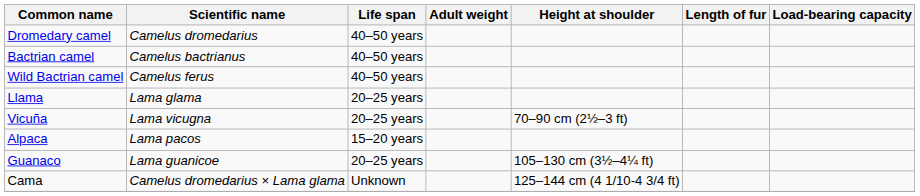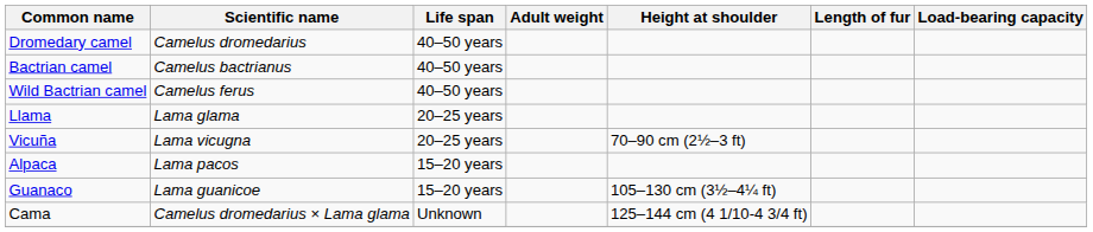Guanaco | Life span: 20–25 years -> 15–20 years
